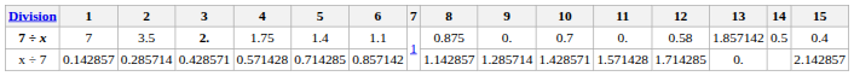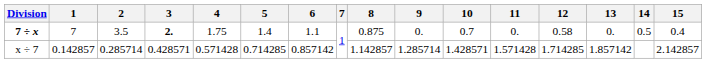7 ÷ x | 13: 1.857142 -> 0.
x ÷ 7 | 13: 0. -> 1.857142
